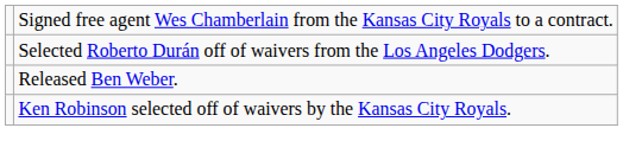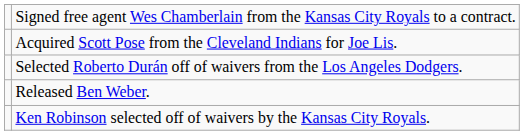+ row: Acquired Scott Pose from the Cleveland Indians for Joe Lis.
